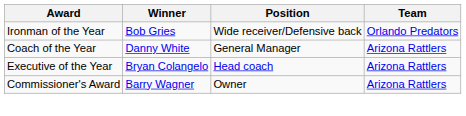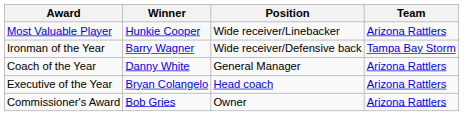+ row: Most Valuable Player | Hunkie Cooper | Wide receiver/Linebacker | Arizona Rattlers
Ironman of the Year | Winner: Bob Gries -> Barry Wagner
Ironman of the Year | Team: Orlando Predators -> Tampa Bay Storm
Commissioner's Award | Winner: Barry Wagner -> Bob Gries
